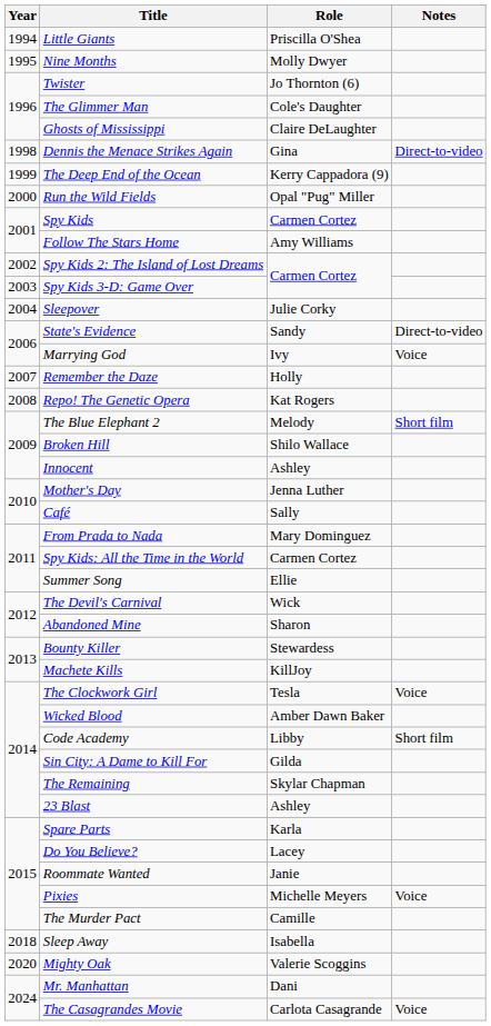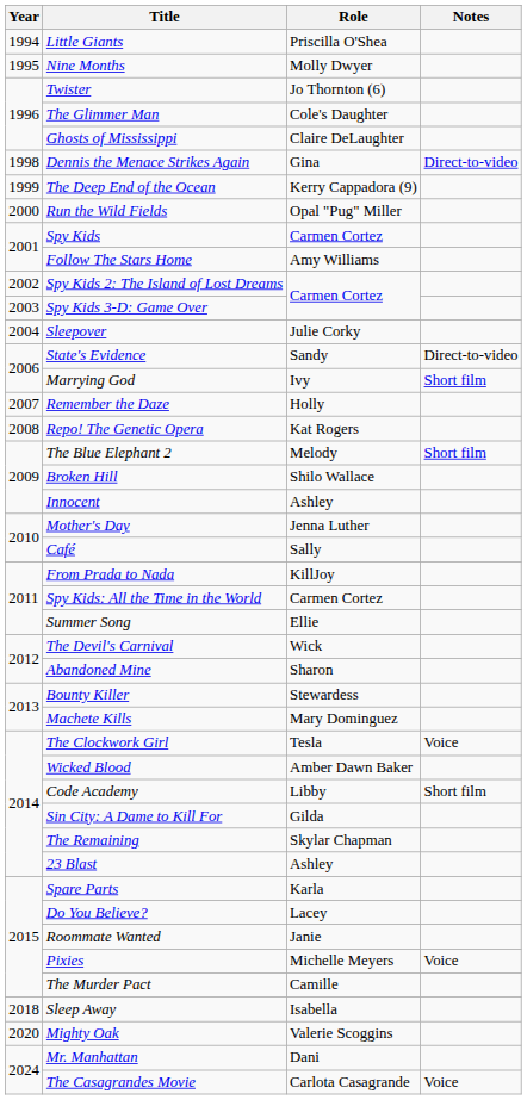Marrying God | Notes: Voice -> Short film
From Prada to Nada | Role: Mary Dominguez -> KillJoy
Machete Kills | Role: KillJoy -> Mary Dominguez
